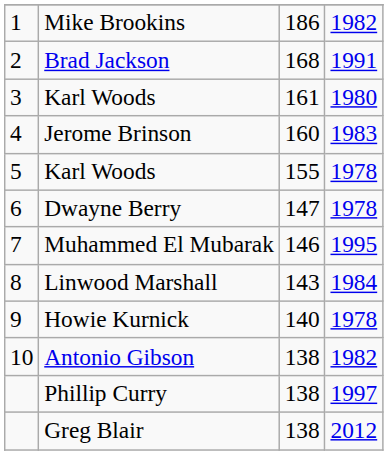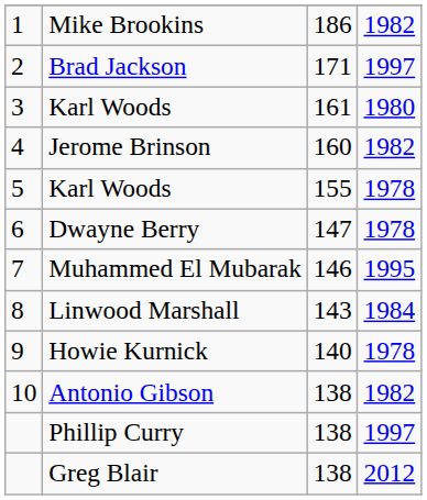Brad Jackson | column 3: 168 -> 171
Brad Jackson | column 4: 1991 -> 1997
Jerome Brinson | column 4: 1983 -> 1982
